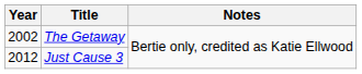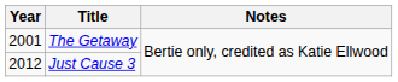The Getaway | Year: 2002 -> 2001
